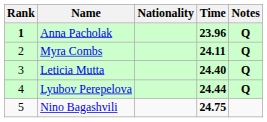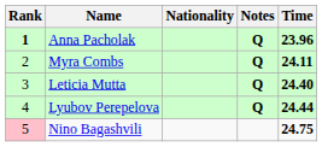columns swapped: Time <-> Notes
Nino Bagashvili | Rank: no background -> pink background
